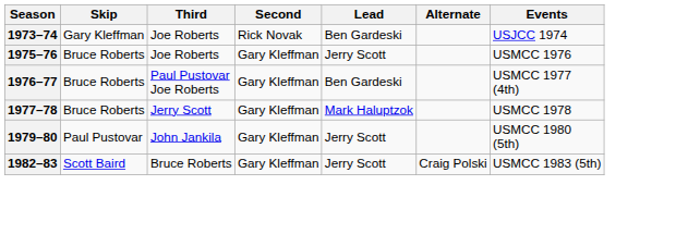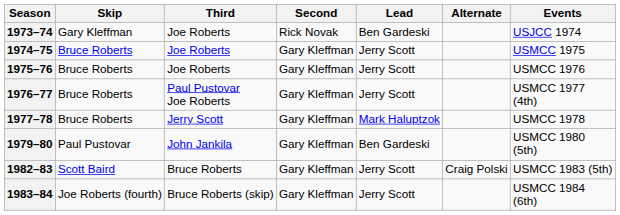+ row: 1974–75 | Bruce Roberts | Joe Roberts | Gary Kleffman | Jerry Scott | USMCC 1975
1976–77 | Lead: Ben Gardeski -> Jerry Scott
1979–80 | Lead: Jerry Scott -> Ben Gardeski
+ row: 1983–84 | Joe Roberts (fourth) | Bruce Roberts (skip) | Gary Kleffman | Jerry Scott | USMCC 1984 (6th)
